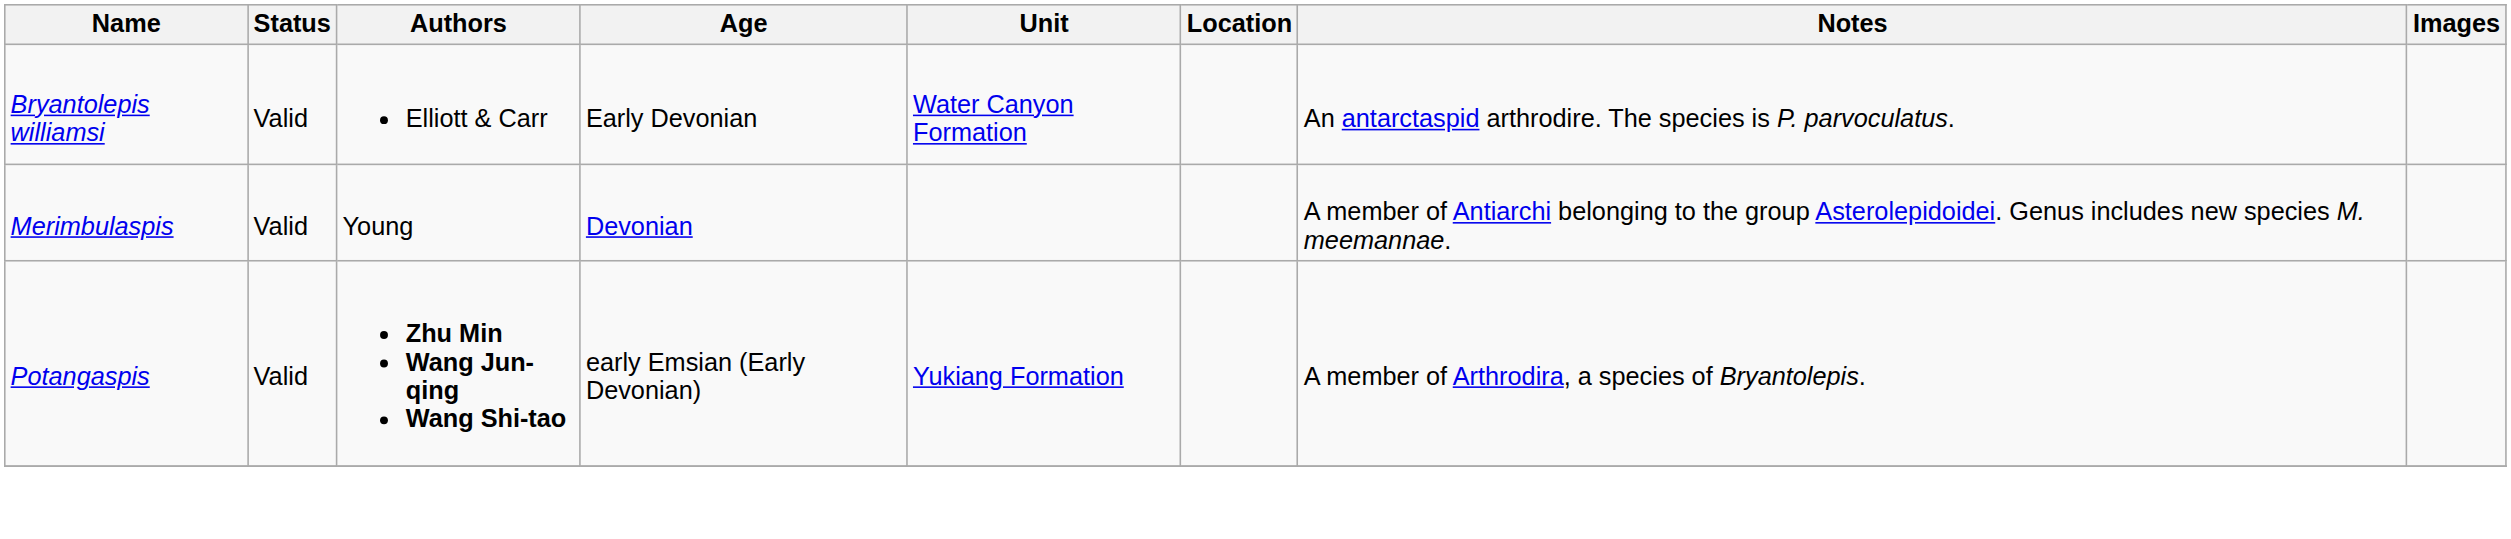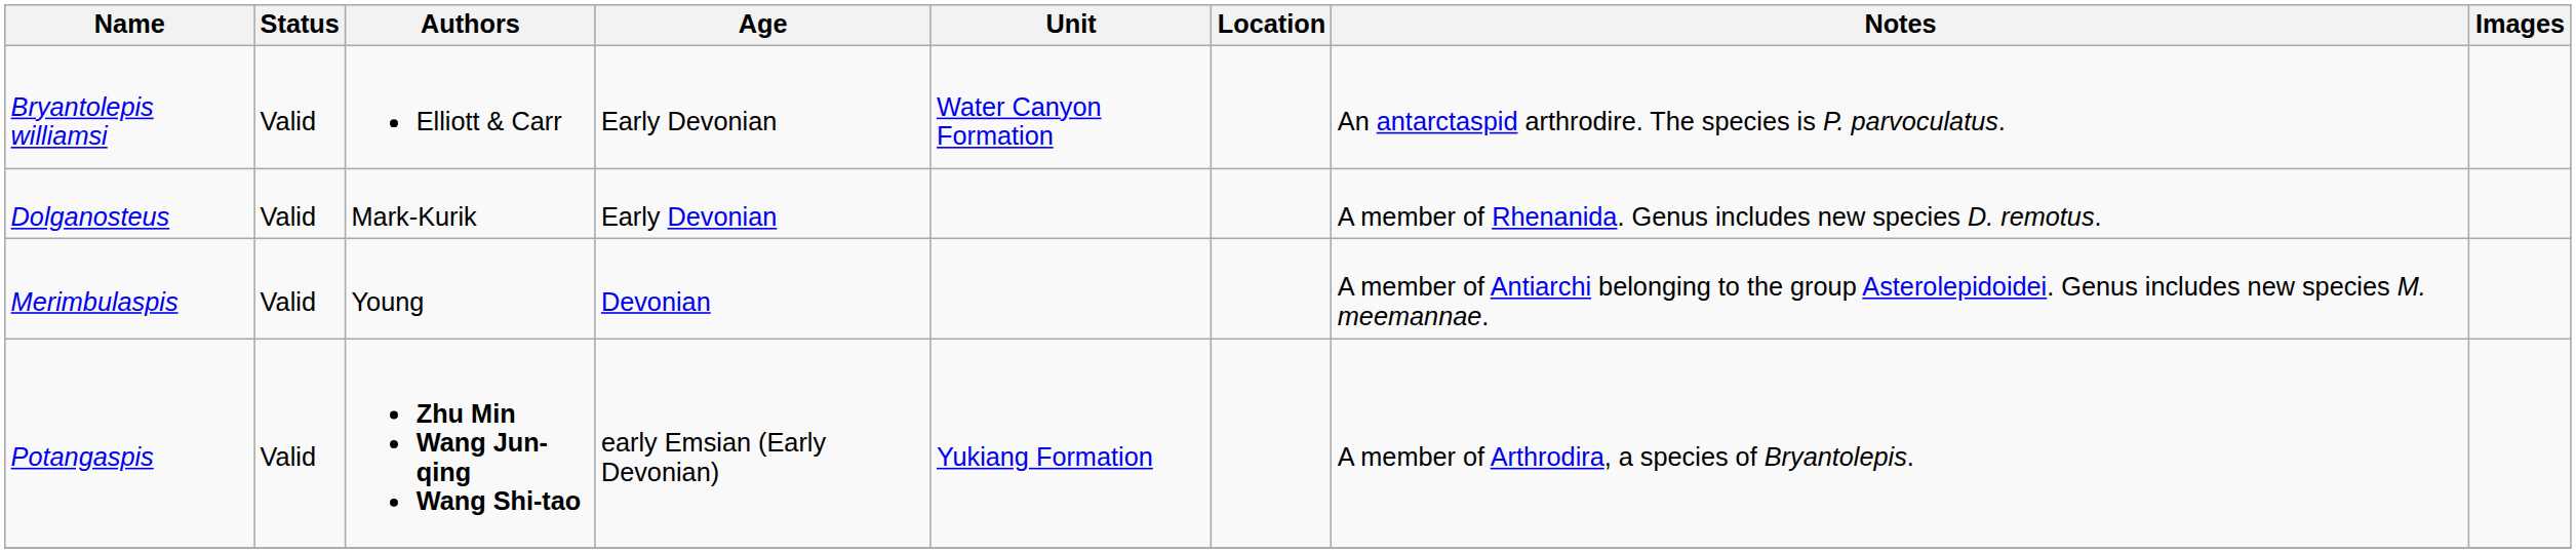+ row: Dolganosteus | Valid | Mark-Kurik | Early Devonian | A member of Rhenanida. Genus includes new species D. remotus.
